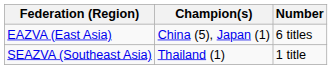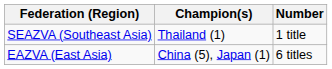rows swapped: EAZVA (East Asia) <-> SEAZVA (Southeast Asia)
